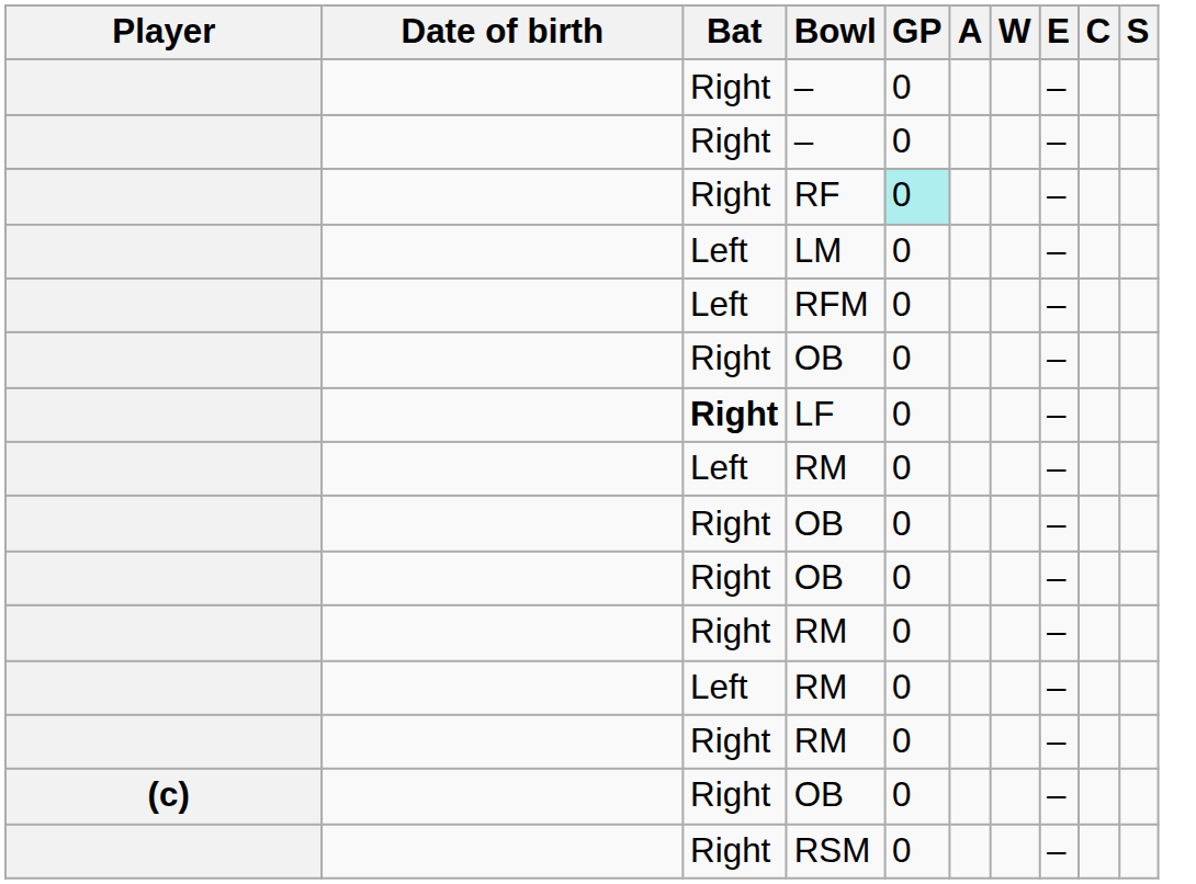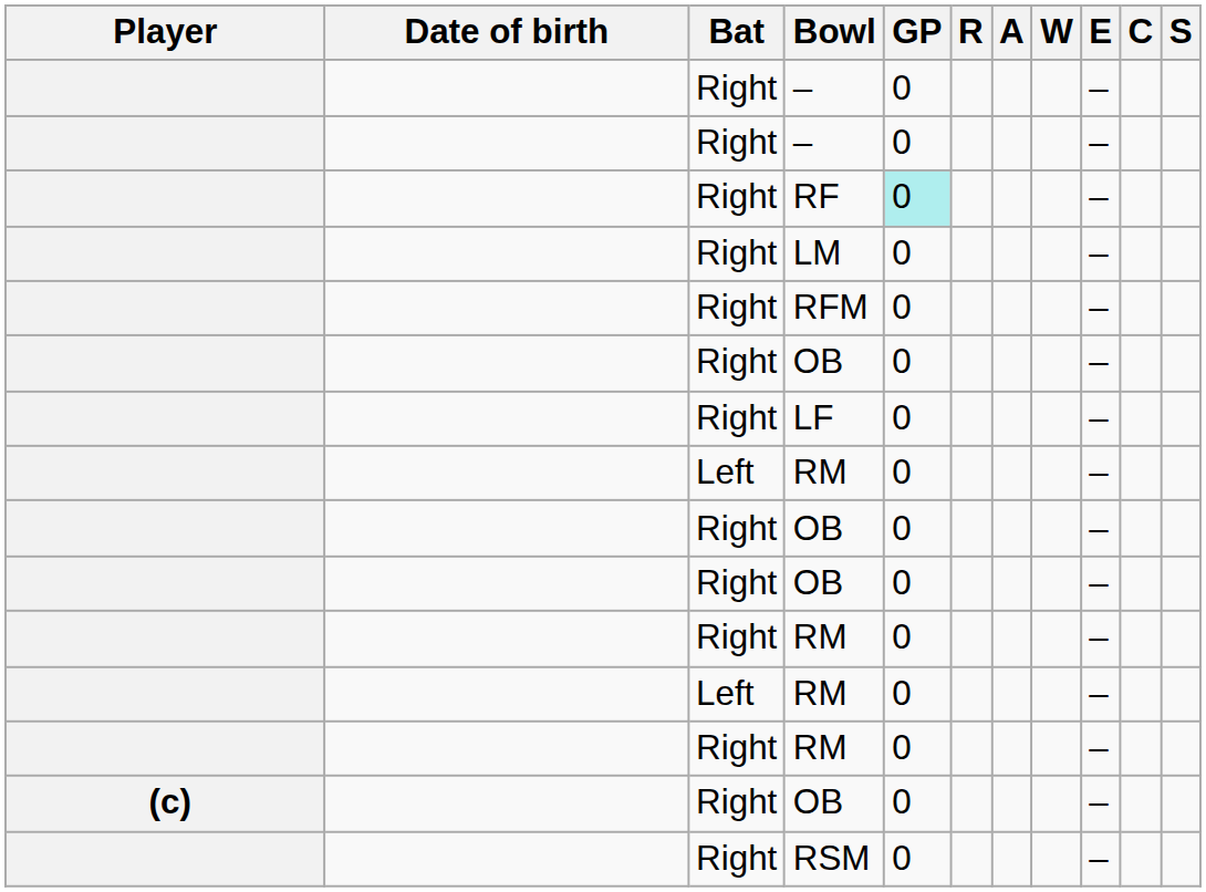+ column: R
LM | Bat: Left -> Right
RFM | Bat: Left -> Right
LF | Bat: bold -> normal
